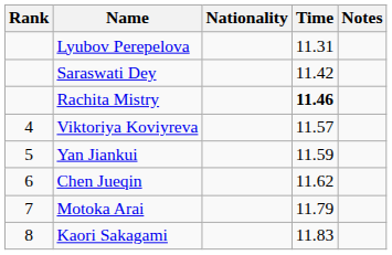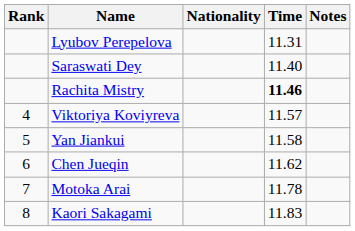Saraswati Dey | Time: 11.42 -> 11.40
Yan Jiankui | Time: 11.59 -> 11.58
Motoka Arai | Time: 11.79 -> 11.78
